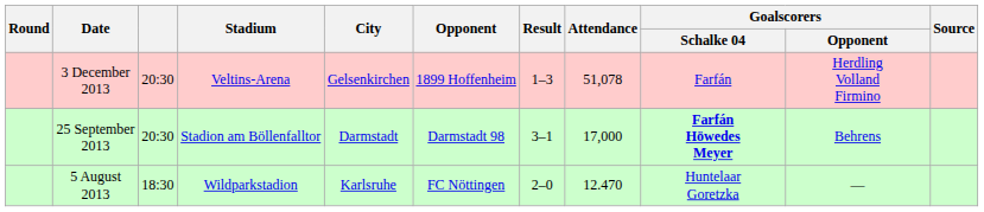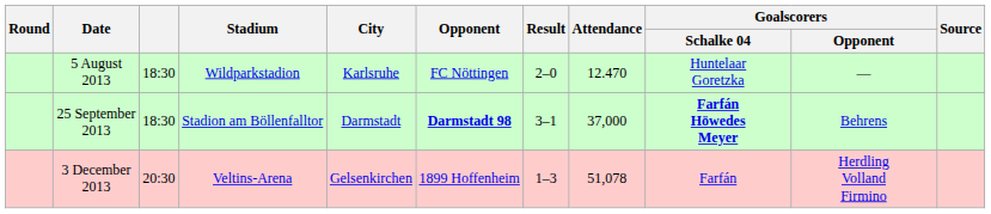rows swapped: 5 August 2013 <-> 3 December 2013
25 September 2013 | column 3: 20:30 -> 18:30
25 September 2013 | Opponent: normal -> bold
25 September 2013 | Attendance: 17,000 -> 37,000
